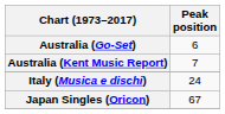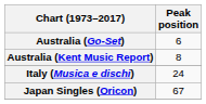Australia (Kent Music Report) | Peak position: 7 -> 8
